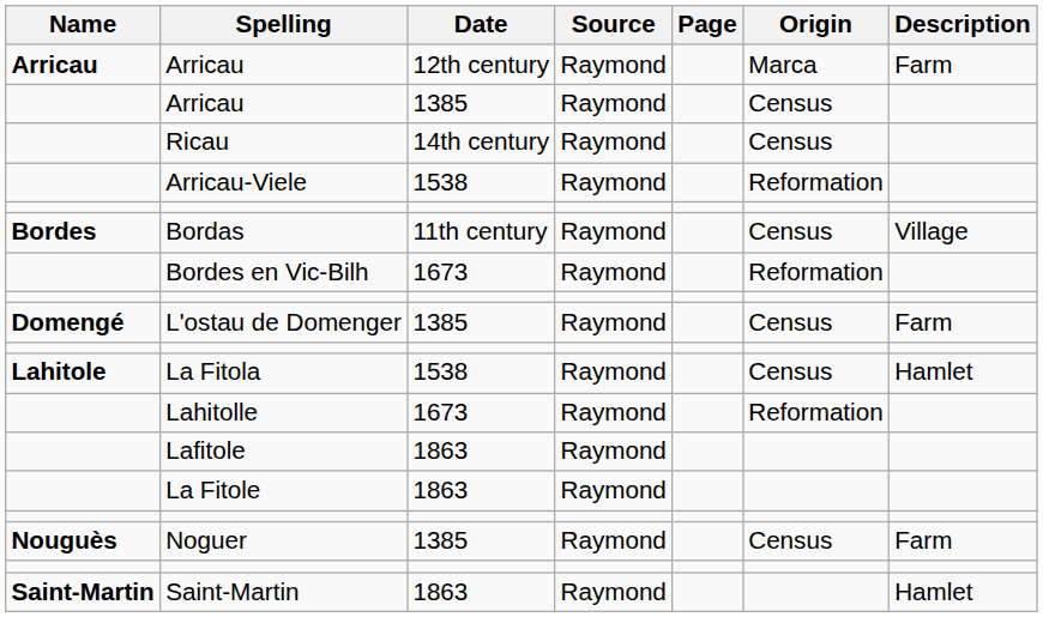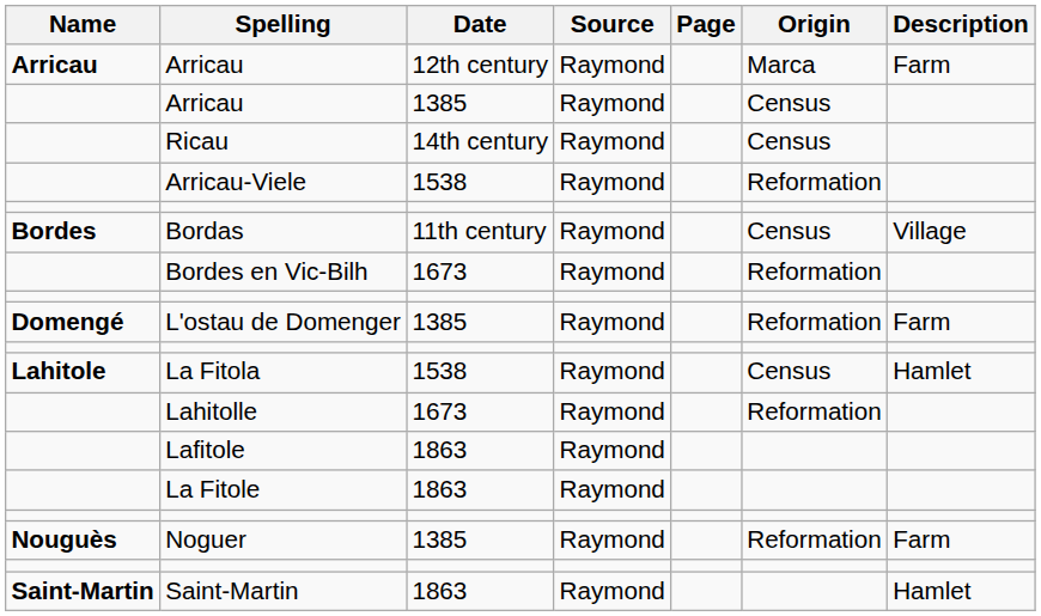L'ostau de Domenger | Origin: Census -> Reformation
Noguer | Origin: Census -> Reformation
